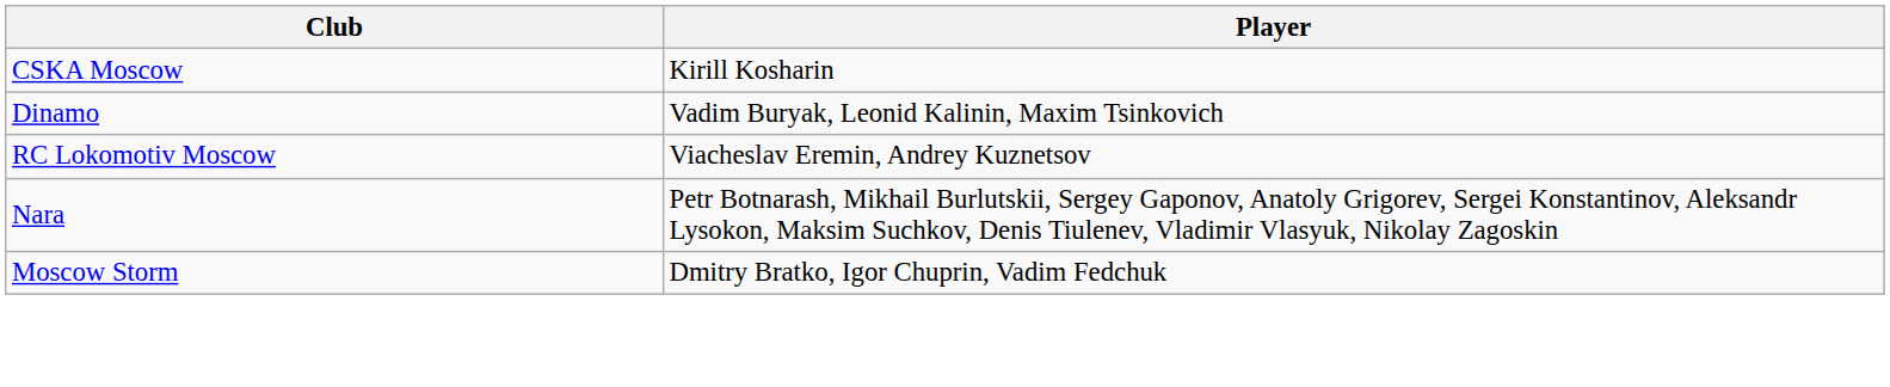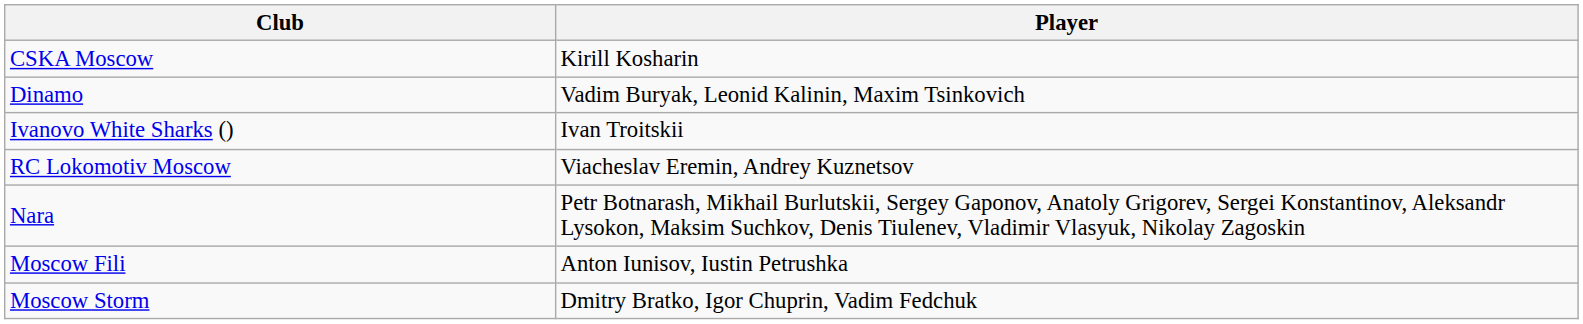+ row: Ivanovo White Sharks () | Ivan Troitskii
+ row: Moscow Fili | Anton Iunisov, Iustin Petrushka
